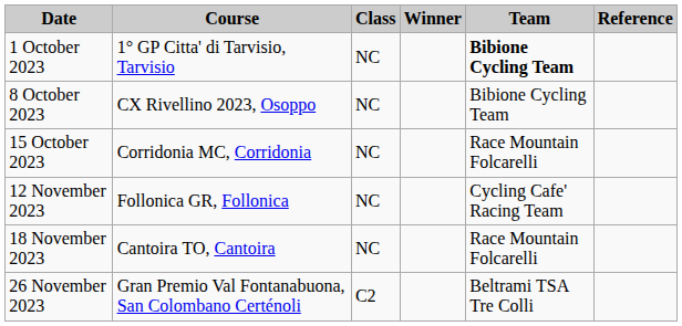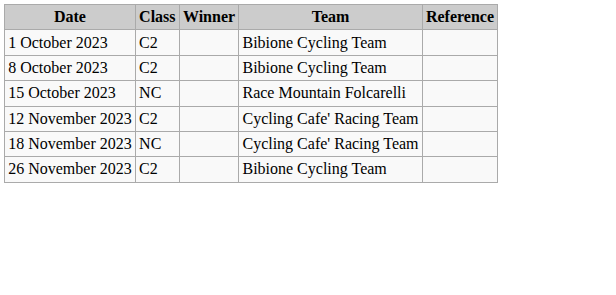- column: Course | 1° GP Citta' di Tarvisio, Tarvisio | CX Rivellino 2023, Osoppo | Corridonia MC, Corridonia | Follonica GR, Follonica | Cantoira TO, Cantoira | Gran Premio Val Fontanabuona, San Colombano Certénoli
1 October 2023 | Class: NC -> C2
1 October 2023 | Team: bold -> normal
8 October 2023 | Class: NC -> C2
12 November 2023 | Class: NC -> C2
18 November 2023 | Team: Race Mountain Folcarelli -> Cycling Cafe' Racing Team
26 November 2023 | Team: Beltrami TSA Tre Colli -> Bibione Cycling Team
